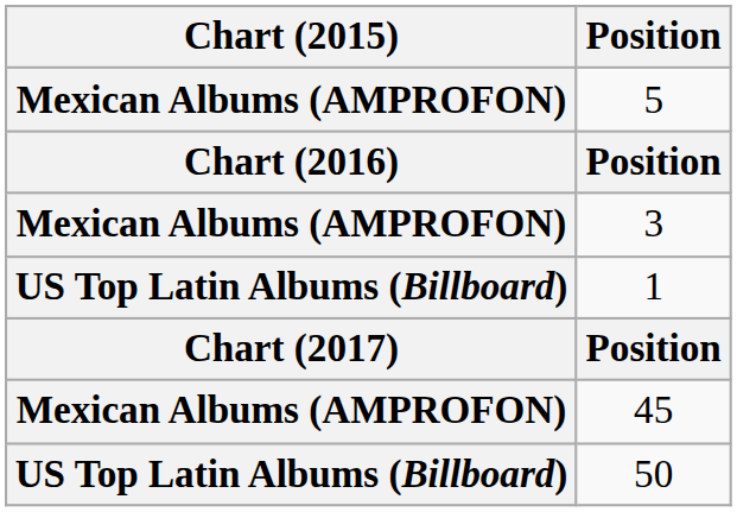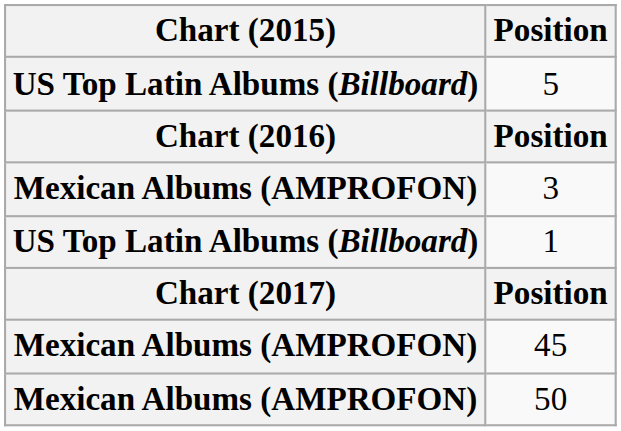5 | Chart (2015): Mexican Albums (AMPROFON) -> US Top Latin Albums (Billboard)
50 | Chart (2015): US Top Latin Albums (Billboard) -> Mexican Albums (AMPROFON)
